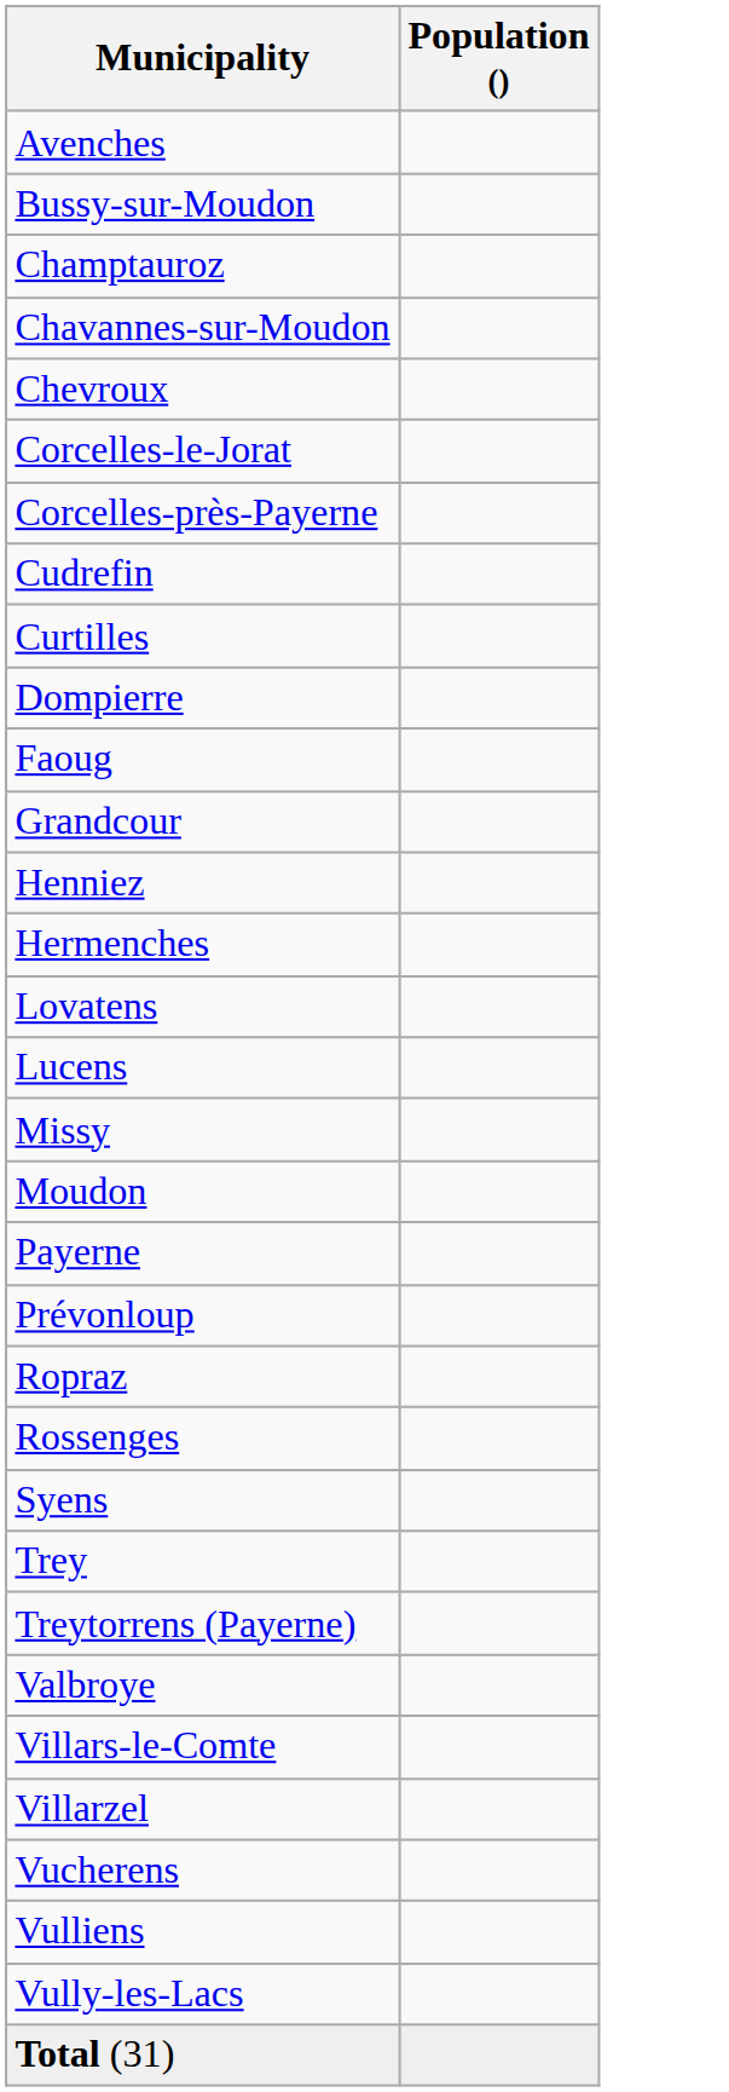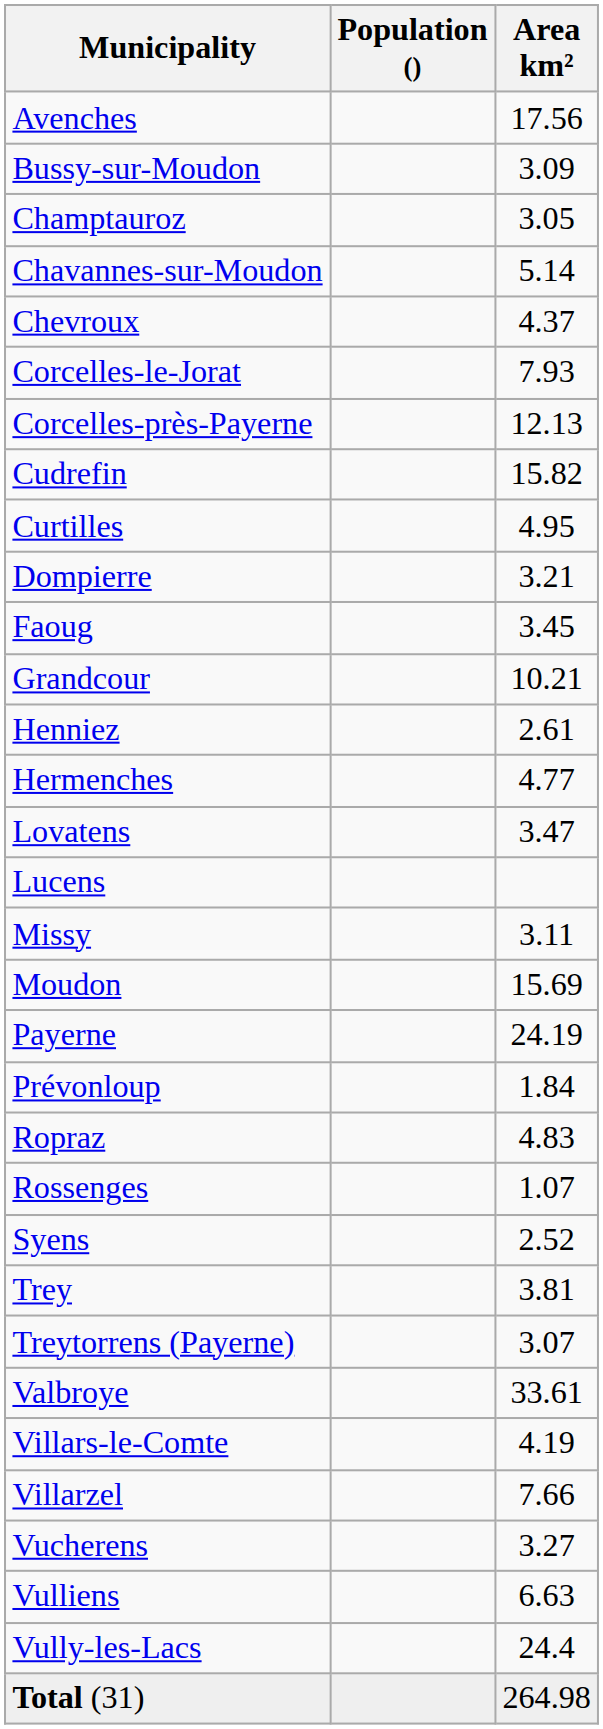+ column: Area km² | 17.56 | 3.09 | 3.05 | 5.14 | 4.37 | 7.93 | 12.13 | 15.82 | 4.95 | 3.21 | 3.45 | 10.21 | 2.61 | 4.77 | 3.47 | 3.11 | 15.69 | 24.19 | 1.84 | 4.83 | 1.07 | 2.52 | 3.81 | 3.07 | 33.61 | 4.19 | 7.66 | 3.27 | 6.63 | 24.4 | 264.98
